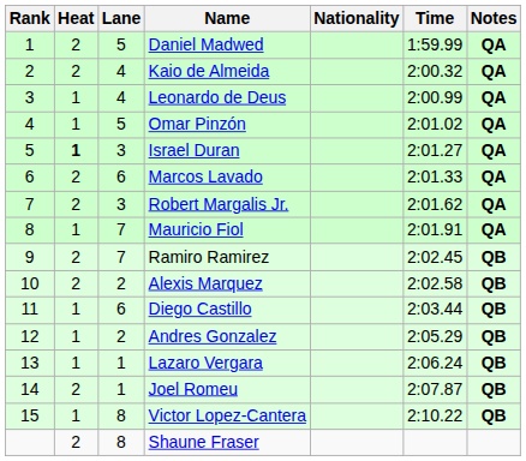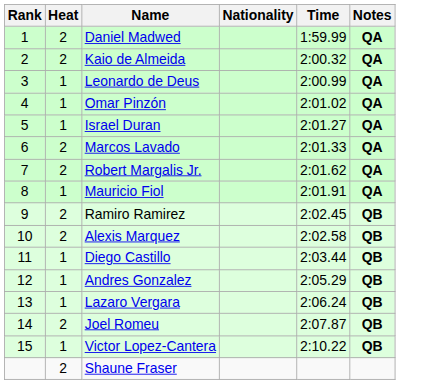- column: Lane | 5 | 4 | 4 | 5 | 3 | 6 | 3 | 7 | 7 | 2 | 6 | 2 | 1 | 1 | 8 | 8
Israel Duran | Heat: bold -> normal
